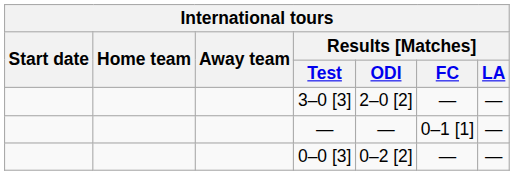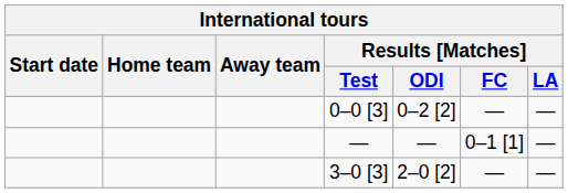rows swapped: 3–0 [3] <-> 0–0 [3]
